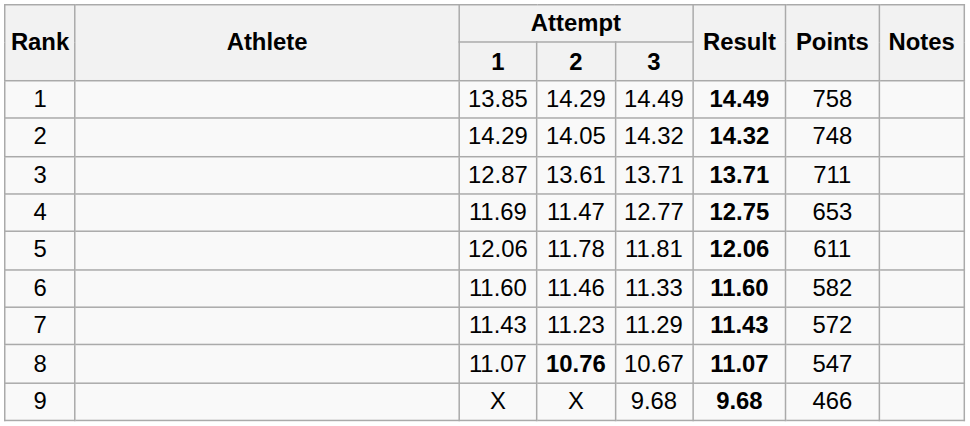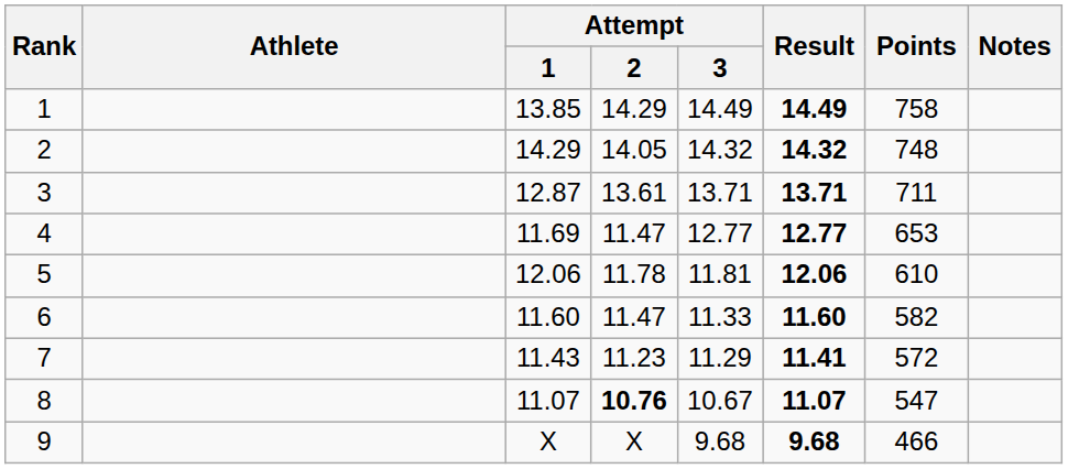4 | Result: 12.75 -> 12.77
5 | Points: 611 -> 610
6 | Attempt / 2: 11.46 -> 11.47
7 | Result: 11.43 -> 11.41
